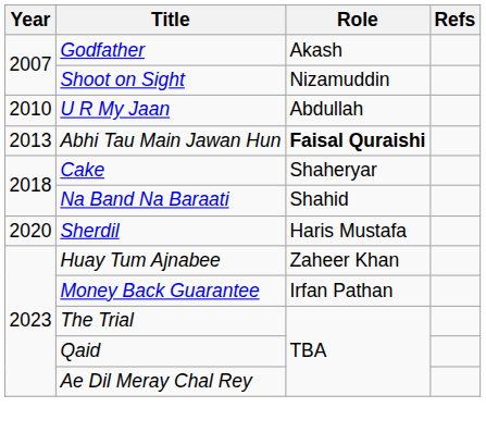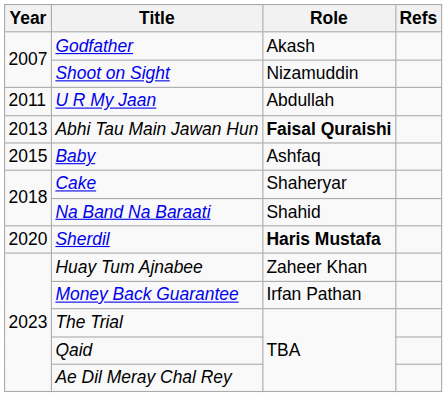U R My Jaan | Year: 2010 -> 2011
+ row: 2015 | Baby | Ashfaq
Sherdil | Role: normal -> bold
